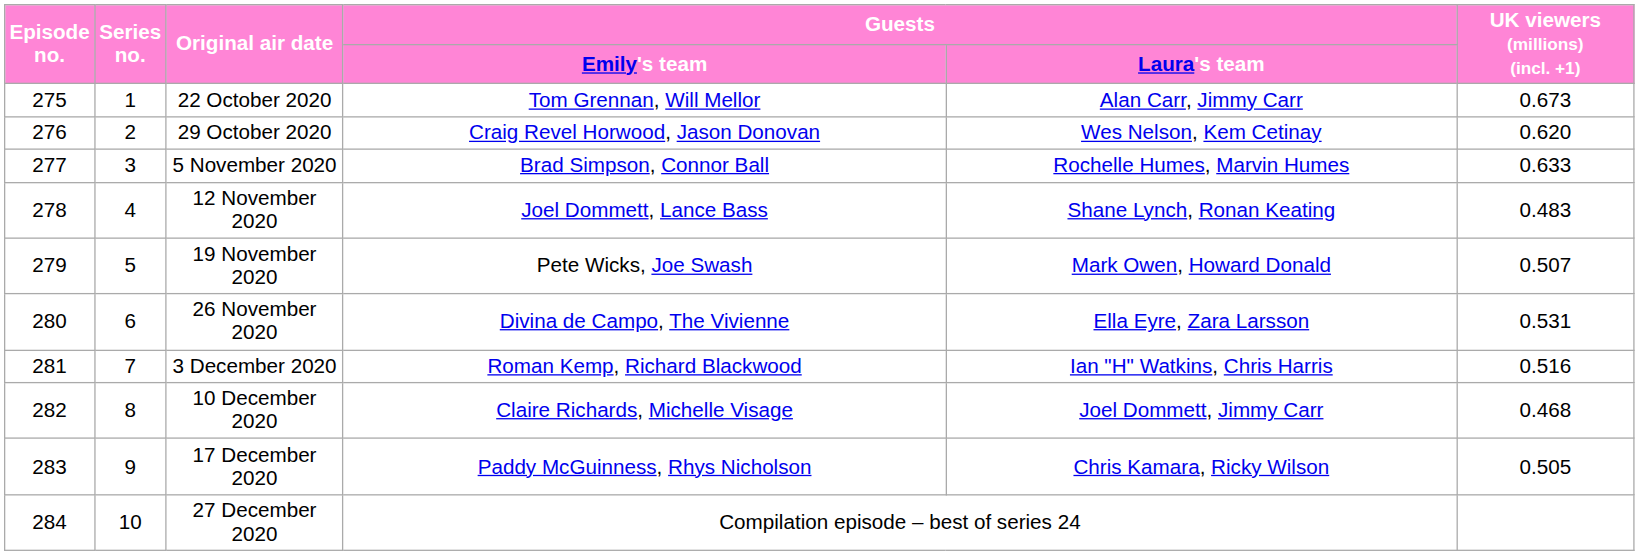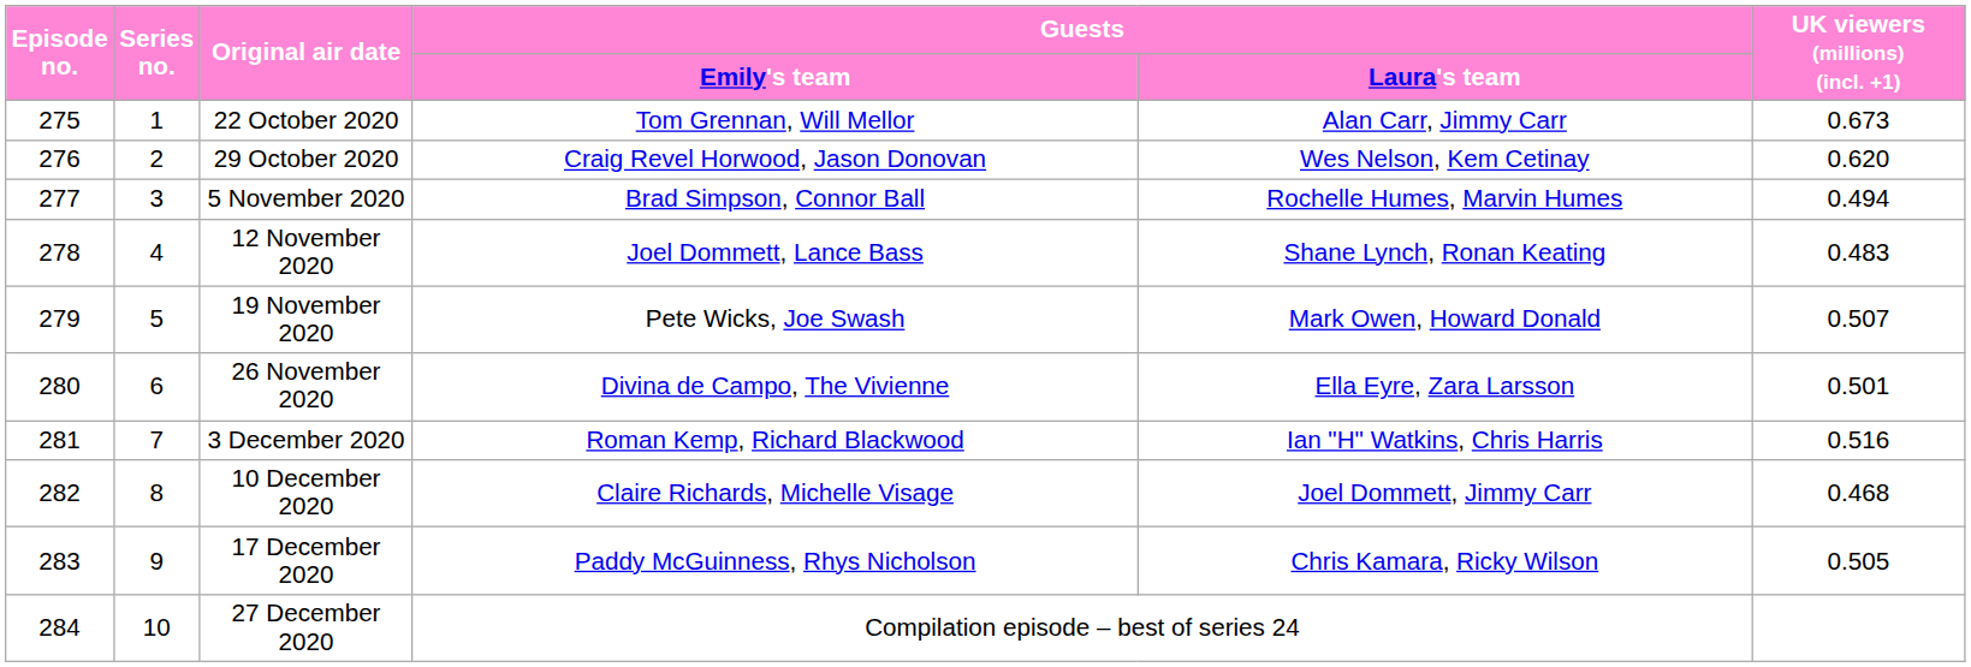5 November 2020 | UK viewers (millions) (incl. +1): 0.633 -> 0.494
26 November 2020 | UK viewers (millions) (incl. +1): 0.531 -> 0.501
